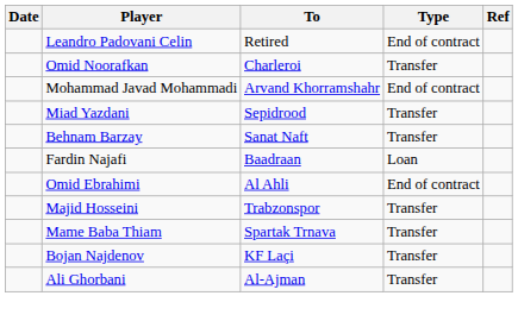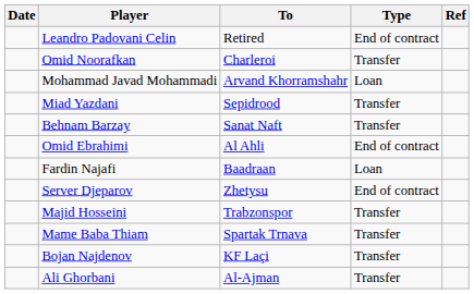Mohammad Javad Mohammadi | Type: End of contract -> Loan
rows swapped: Omid Ebrahimi <-> Fardin Najafi
+ row: Server Djeparov | Zhetysu | End of contract
